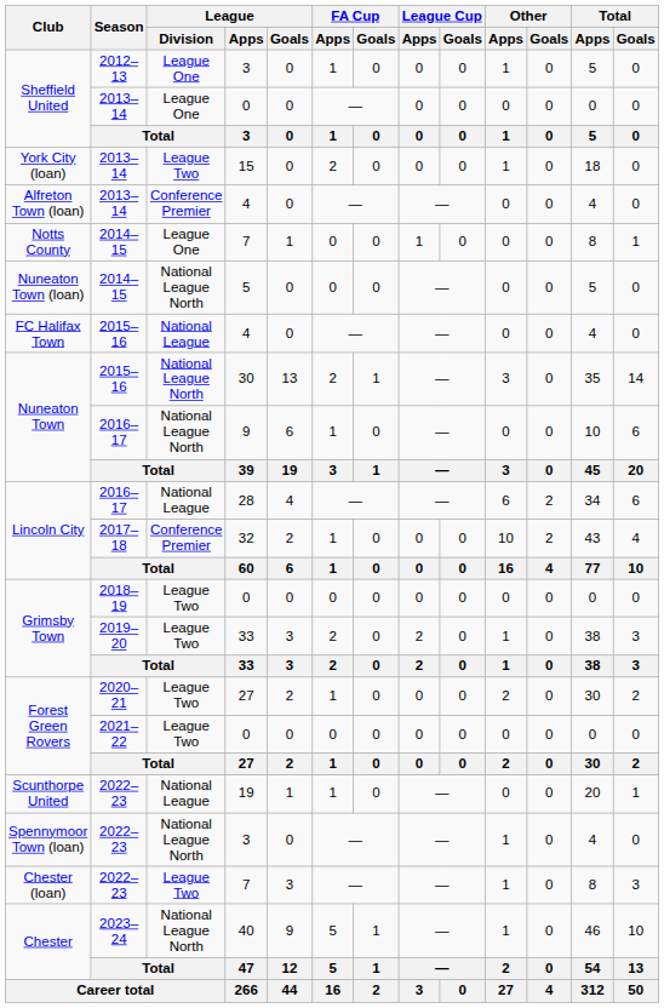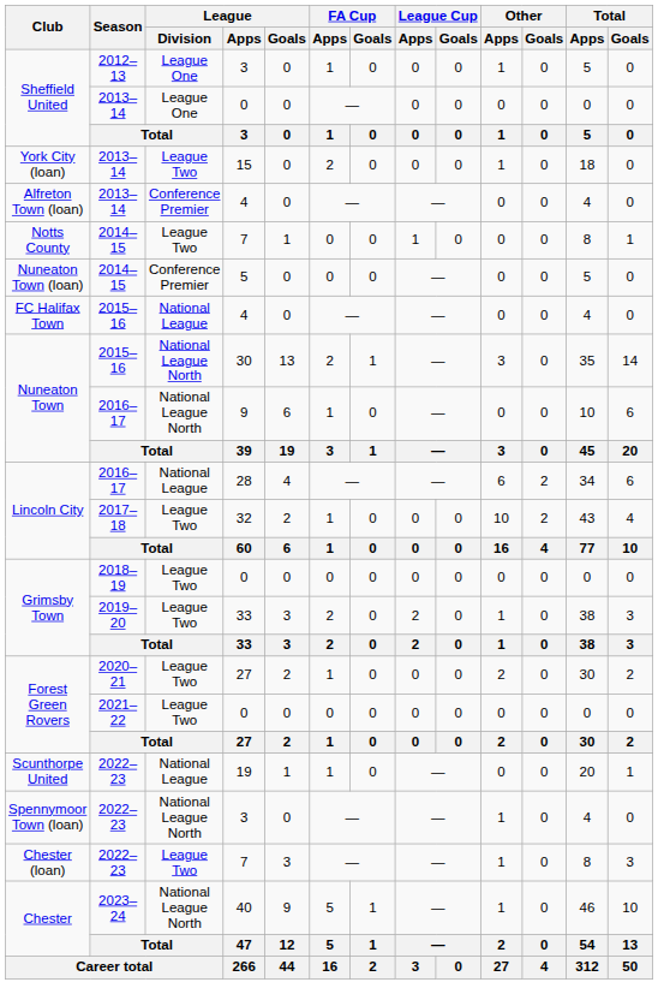Notts County | League / Division: League One -> League Two
Nuneaton Town (loan) | League / Division: National League North -> Conference Premier
Lincoln City / 32 | League / Division: Conference Premier -> League Two
